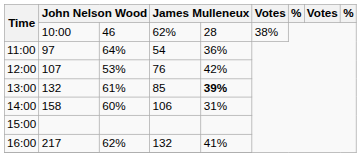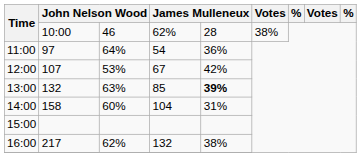12:00 | column 4: 76 -> 67
13:00 | column 3: 61% -> 63%
14:00 | column 4: 106 -> 104
16:00 | column 5: 41% -> 38%
